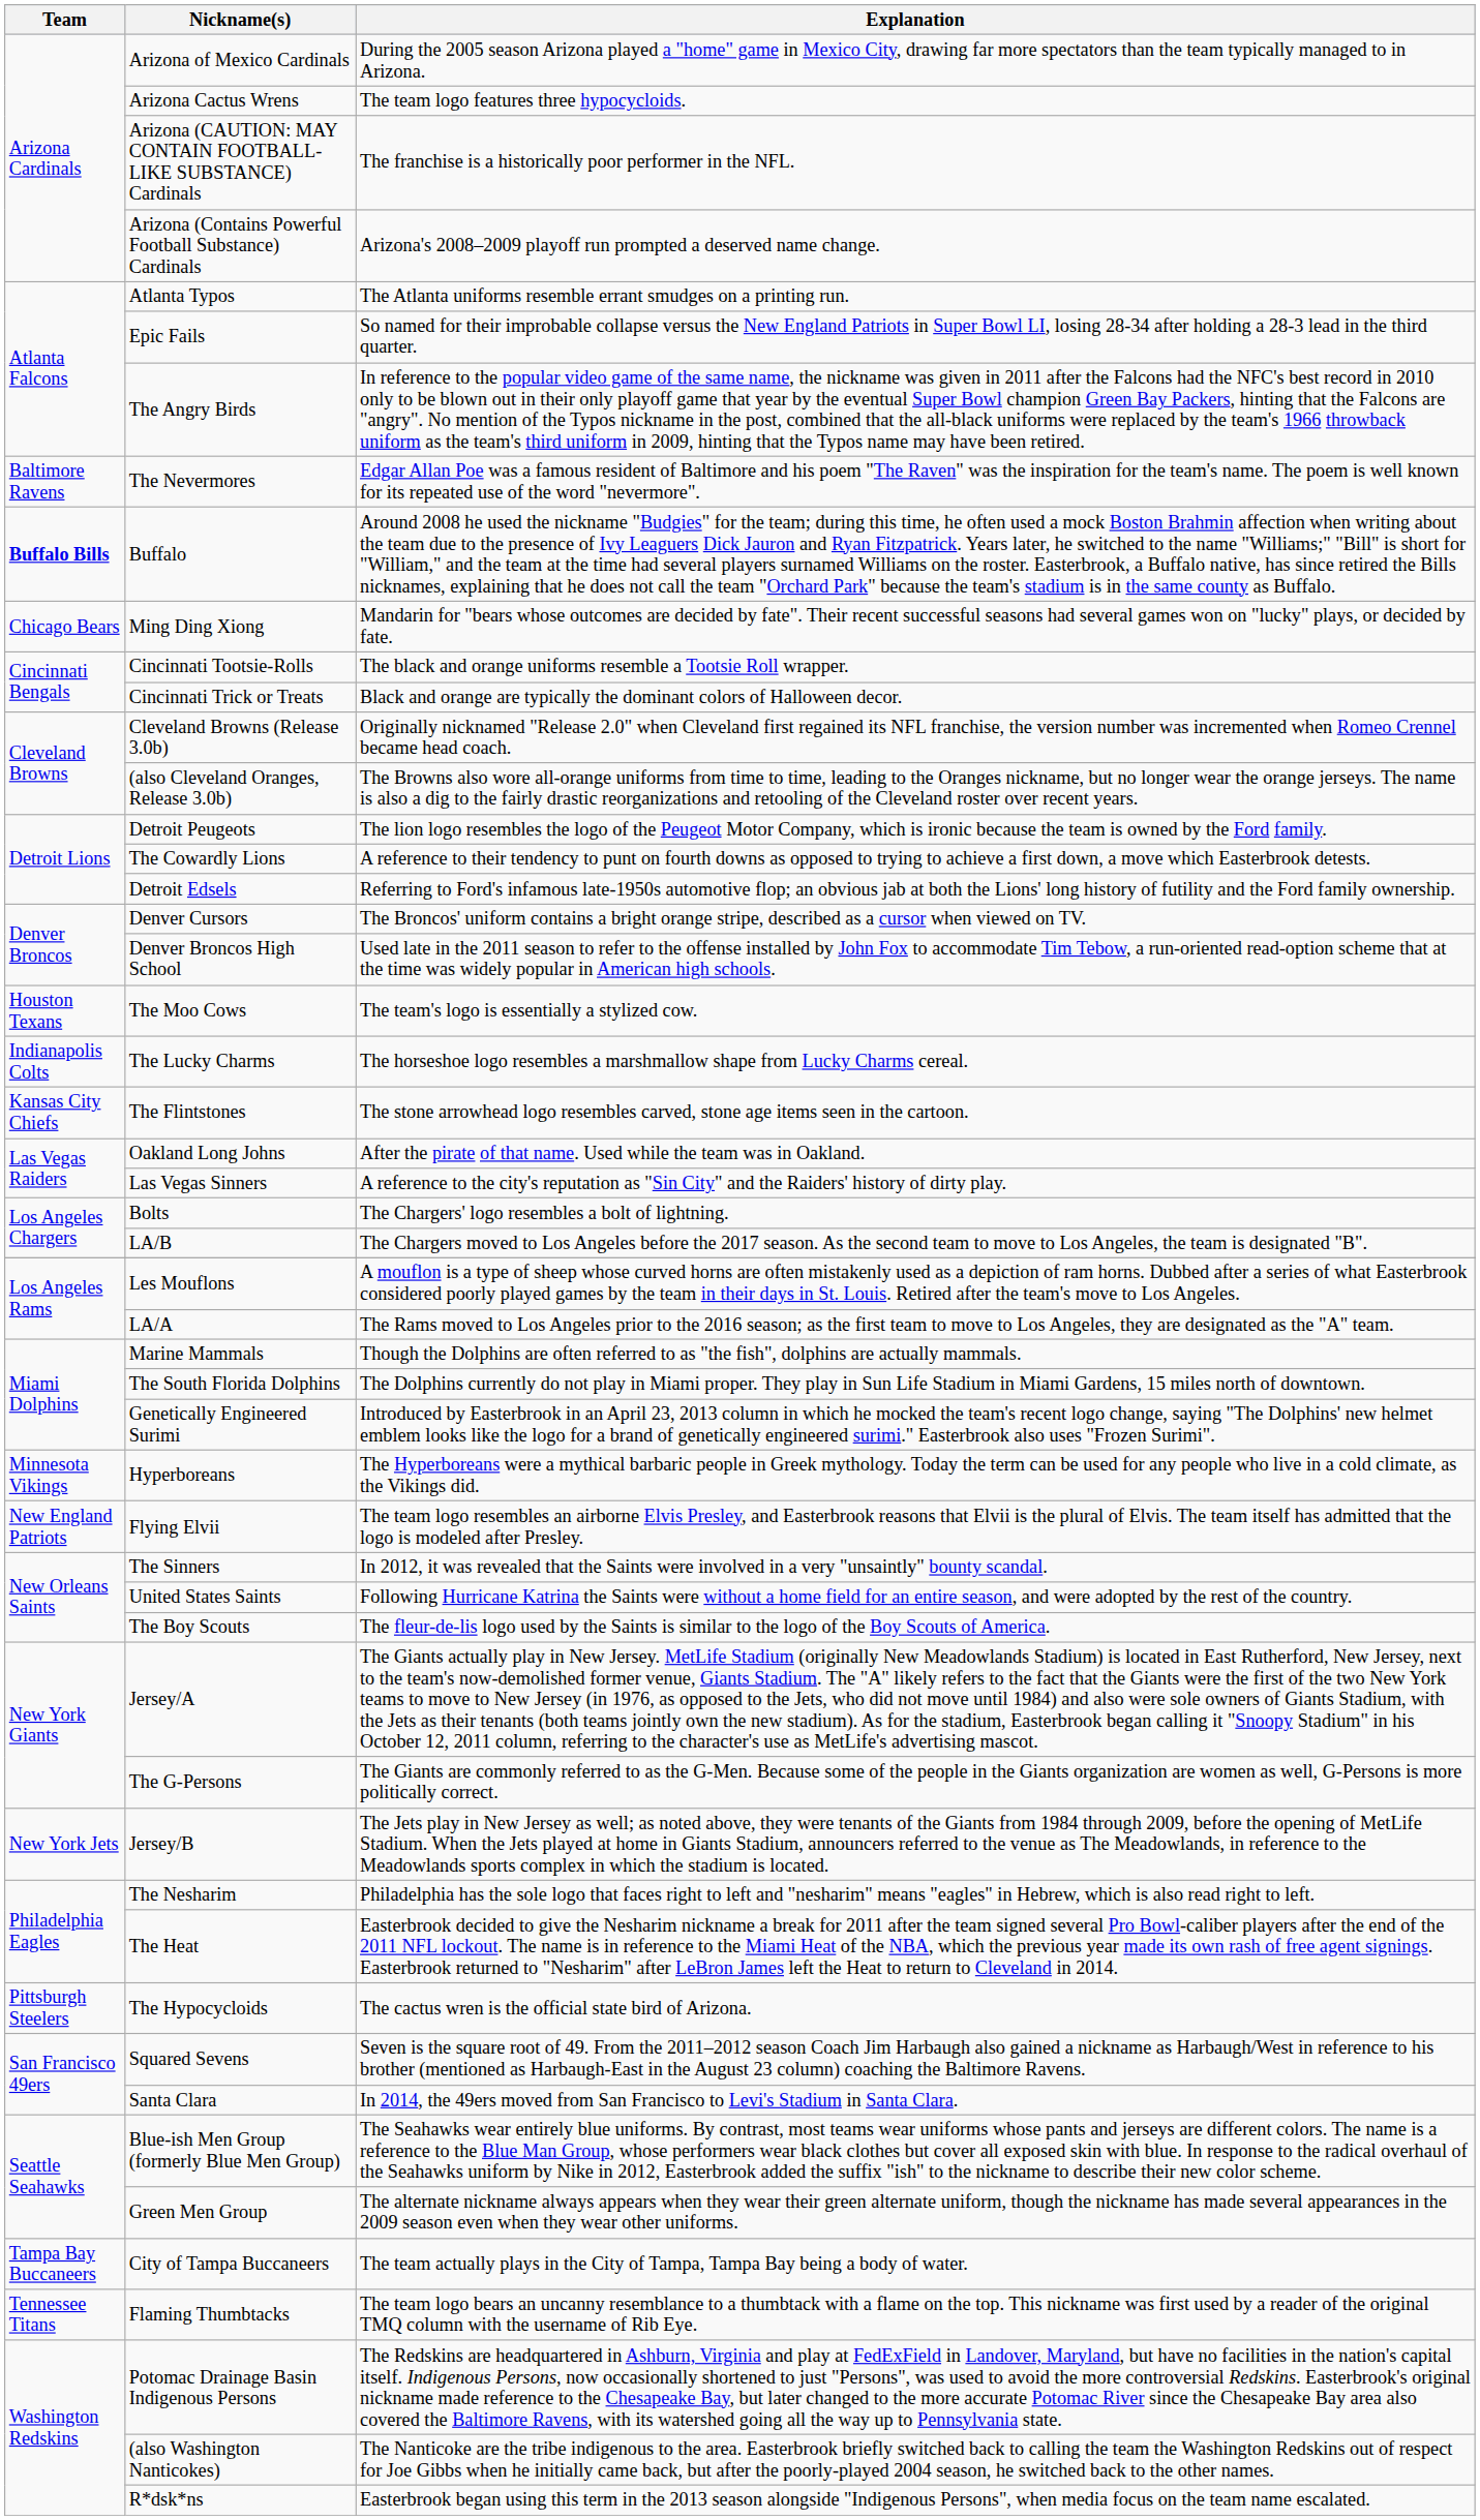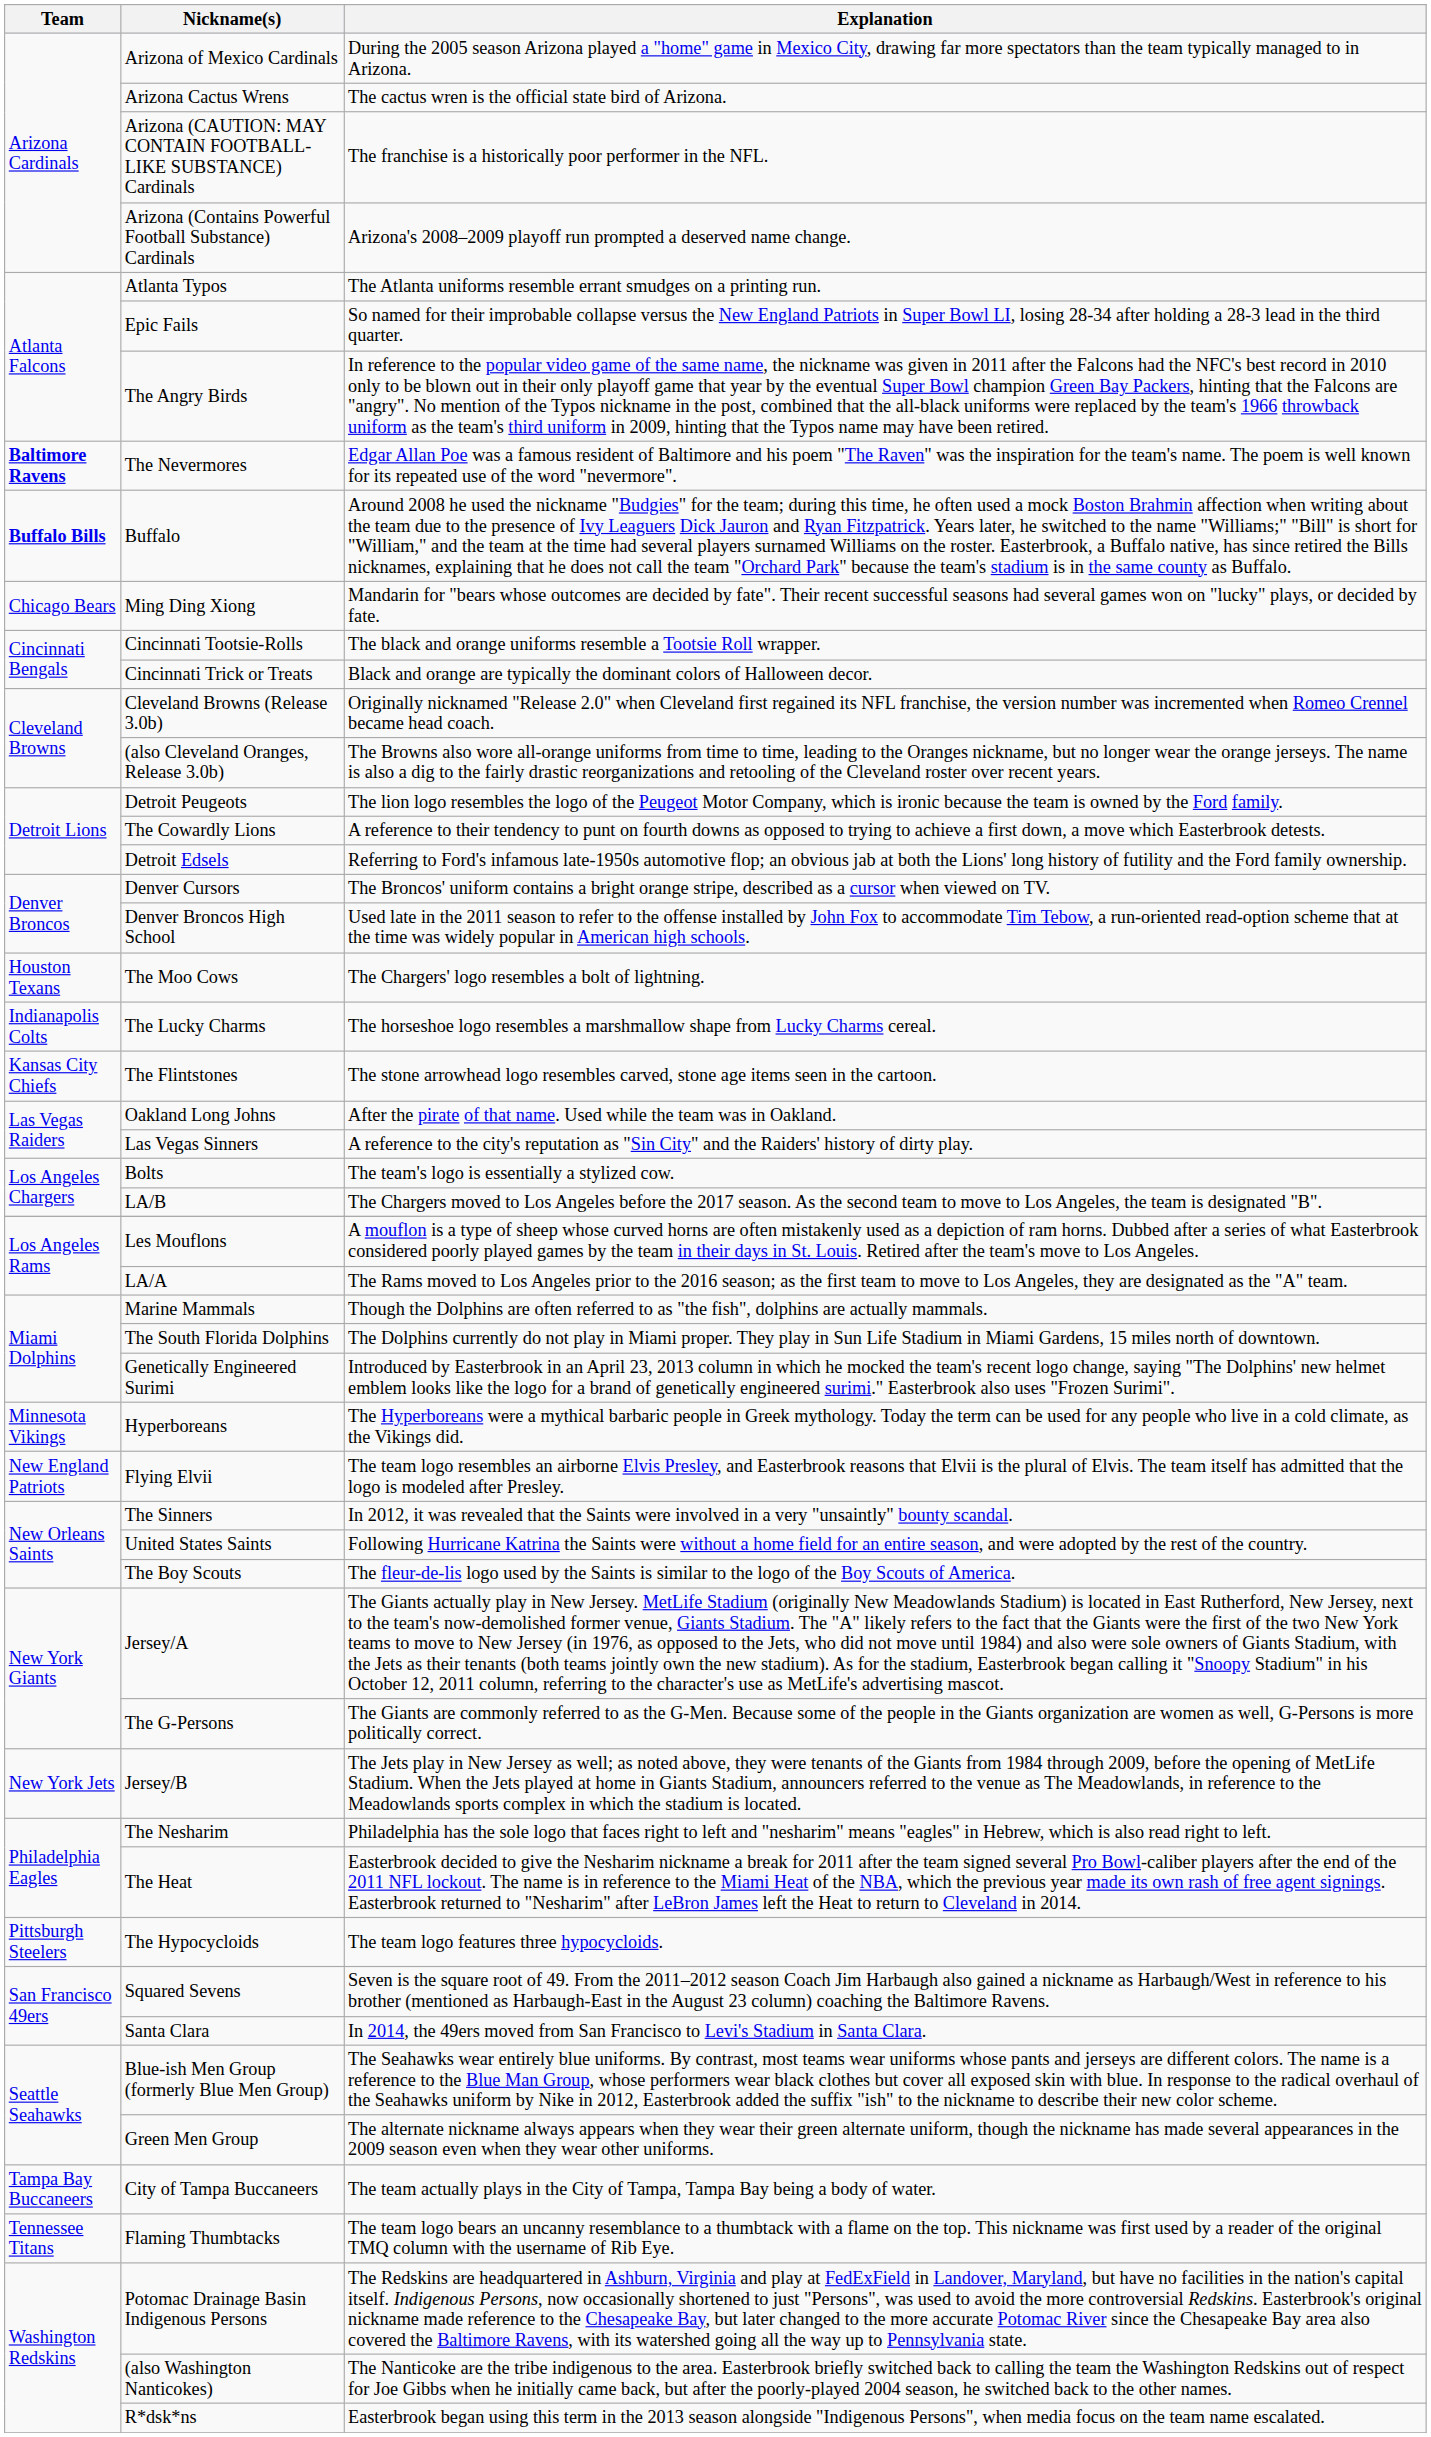Arizona Cactus Wrens | Explanation: The team logo features three hypocycloids. -> The cactus wren is the official state bird of Arizona.
The Nevermores | Team: normal -> bold
The Moo Cows | Explanation: The team's logo is essentially a stylized cow. -> The Chargers' logo resembles a bolt of lightning.
Bolts | Explanation: The Chargers' logo resembles a bolt of lightning. -> The team's logo is essentially a stylized cow.
The Hypocycloids | Explanation: The cactus wren is the official state bird of Arizona. -> The team logo features three hypocycloids.
